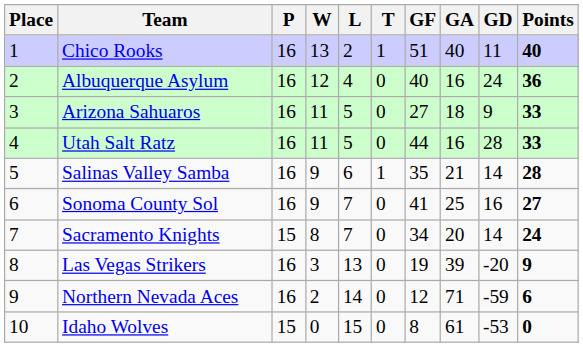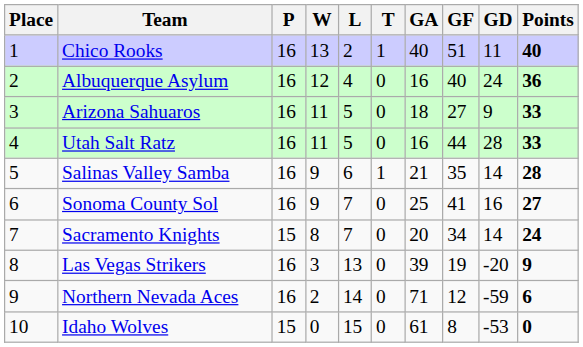columns swapped: GF <-> GA
